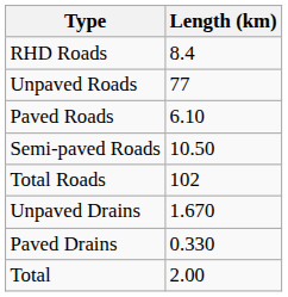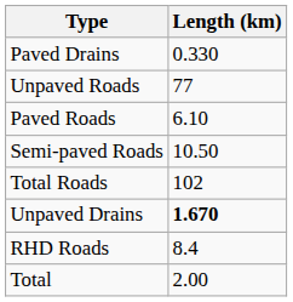rows swapped: RHD Roads <-> Paved Drains
Unpaved Drains | Length (km): normal -> bold
